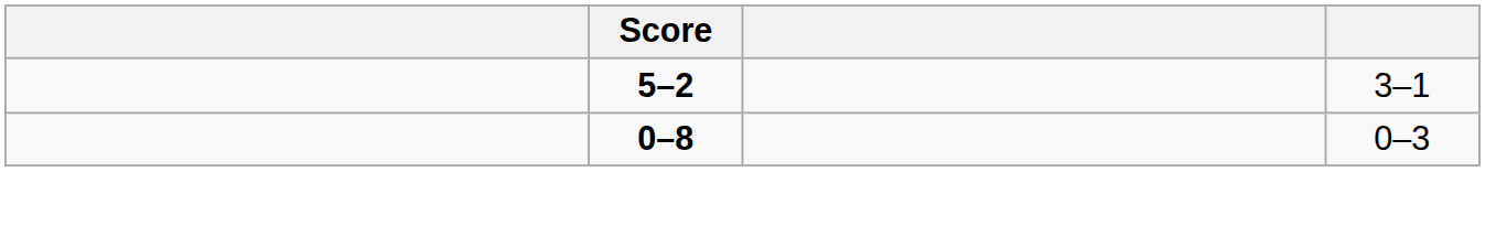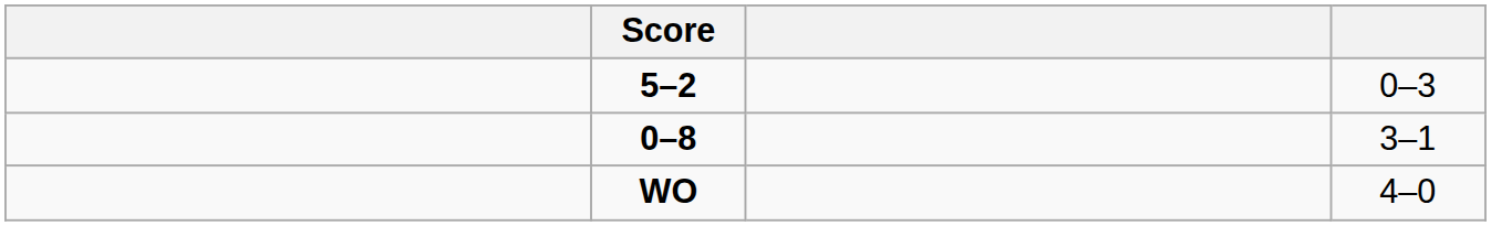5–2 | column 4: 3–1 -> 0–3
0–8 | column 4: 0–3 -> 3–1
+ row: WO | 4–0
